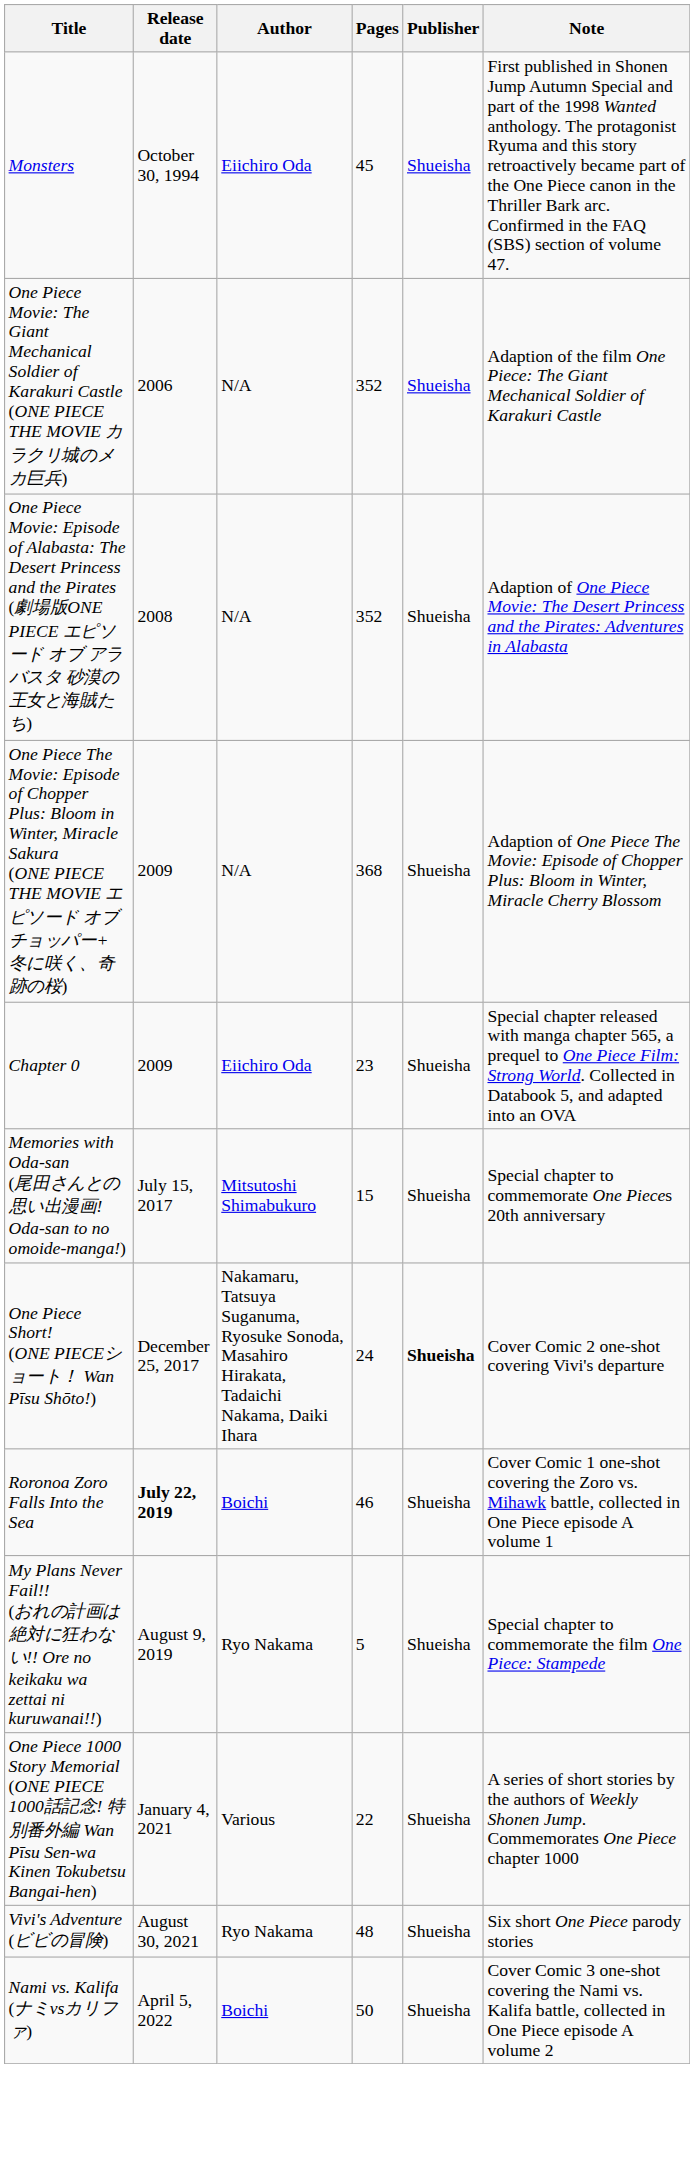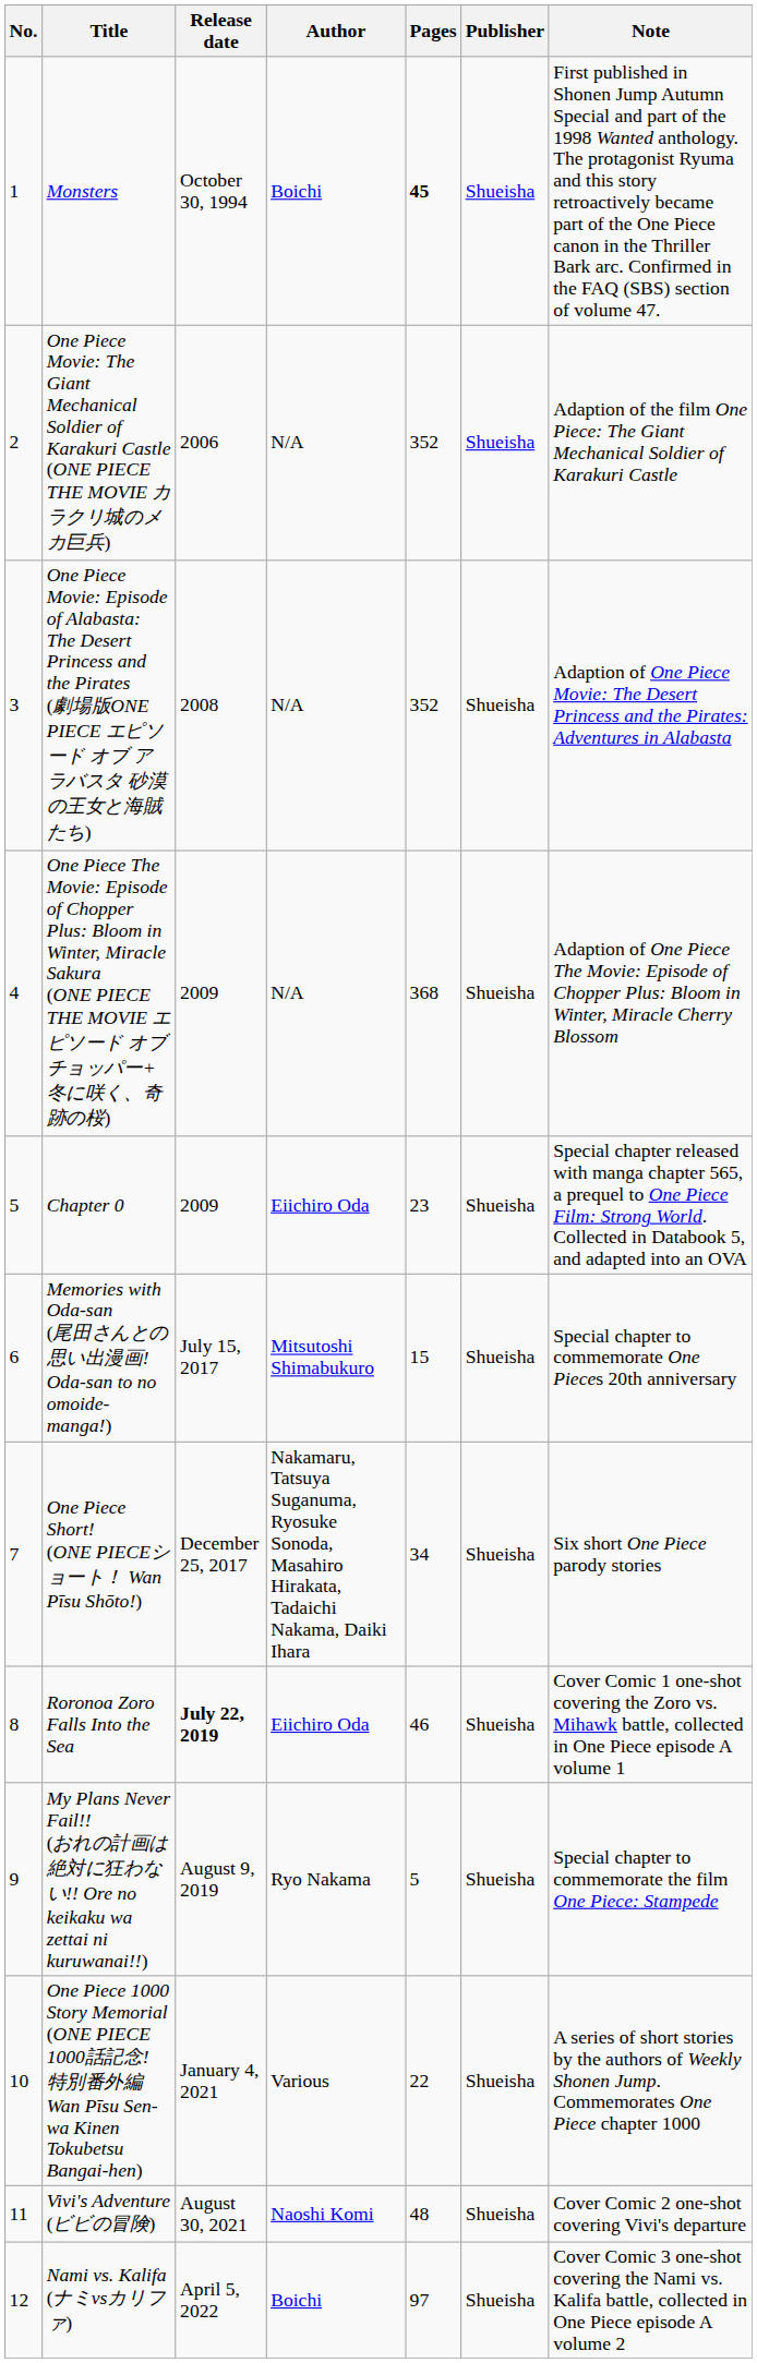+ column: No. | 1 | 2 | 3 | 4 | 5 | 6 | 7 | 8 | 9 | 10 | 11 | 12
Monsters | Author: Eiichiro Oda -> Boichi
Monsters | Pages: normal -> bold
One Piece Short! (ONE PIECEショート！ Wan Pīsu Shōto!) | Pages: 24 -> 34
One Piece Short! (ONE PIECEショート！ Wan Pīsu Shōto!) | Publisher: bold -> normal
One Piece Short! (ONE PIECEショート！ Wan Pīsu Shōto!) | Note: Cover Comic 2 one-shot covering Vivi's departure -> Six short One Piece parody stories
Roronoa Zoro Falls Into the Sea | Author: Boichi -> Eiichiro Oda
Vivi's Adventure (ビビの冒険) | Author: Ryo Nakama -> Naoshi Komi
Vivi's Adventure (ビビの冒険) | Note: Six short One Piece parody stories -> Cover Comic 2 one-shot covering Vivi's departure
Nami vs. Kalifa (ナミvsカリファ) | Pages: 50 -> 97
